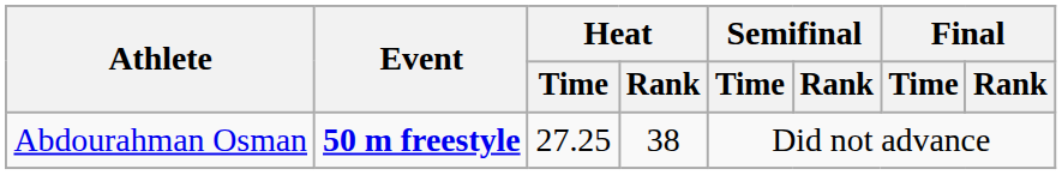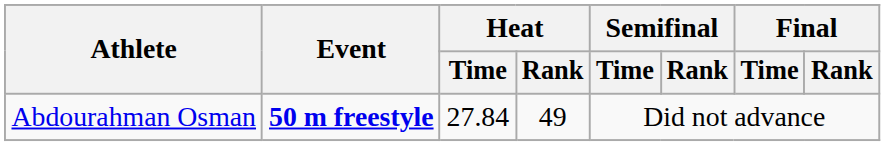Abdourahman Osman | Heat / Time: 27.25 -> 27.84
Abdourahman Osman | Heat / Rank: 38 -> 49
